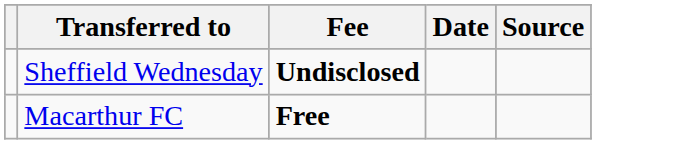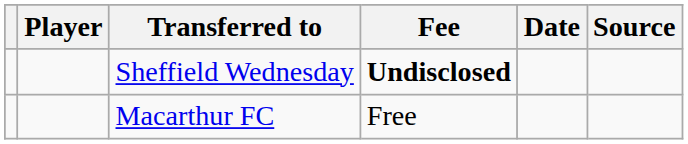+ column: Player
Macarthur FC | Fee: bold -> normal
